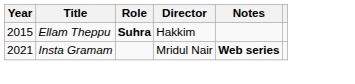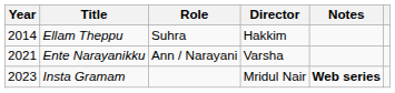Ellam Theppu | Year: 2015 -> 2014
Ellam Theppu | Role: bold -> normal
+ row: 2021 | Ente Narayanikku | Ann / Narayani | Varsha
Insta Gramam | Year: 2021 -> 2023
